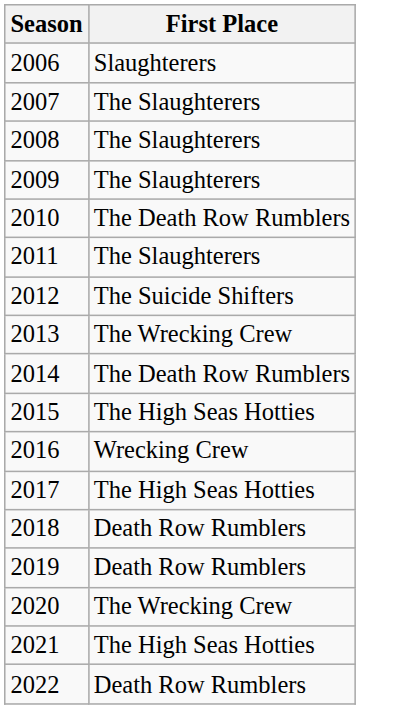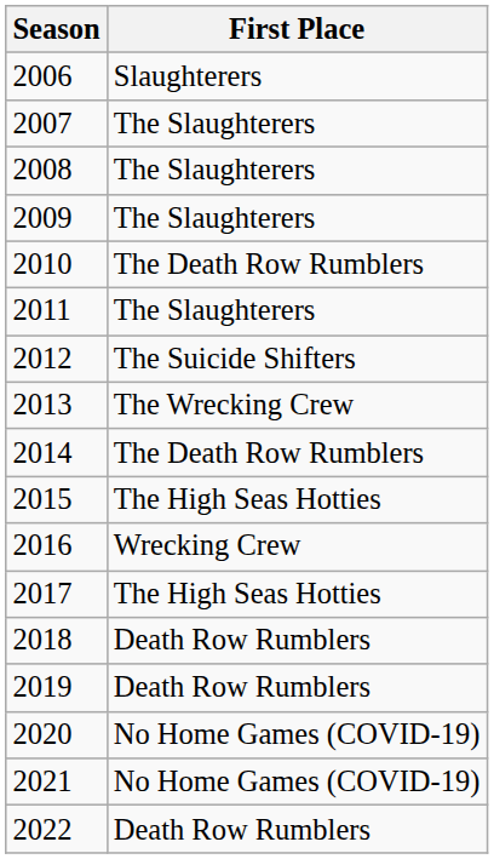2020 | First Place: The Wrecking Crew -> No Home Games (COVID-19)
2021 | First Place: The High Seas Hotties -> No Home Games (COVID-19)
